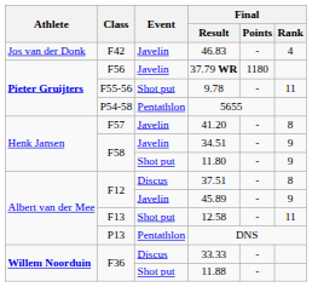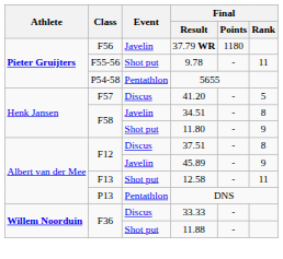- row: Jos van der Donk | F42 | Javelin | 46.83 | - | 4
41.20 | Event: Javelin -> Discus
41.20 | Final / Rank: 8 -> 5
34.51 | Final / Rank: 9 -> 8
